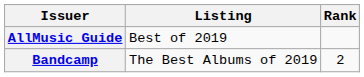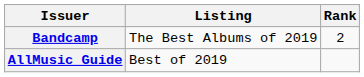rows swapped: AllMusic Guide <-> Bandcamp
